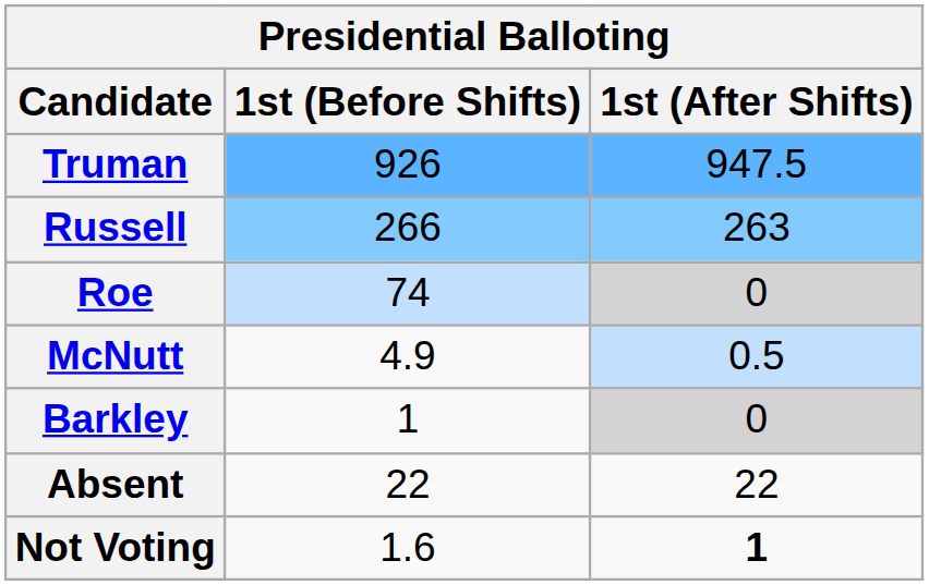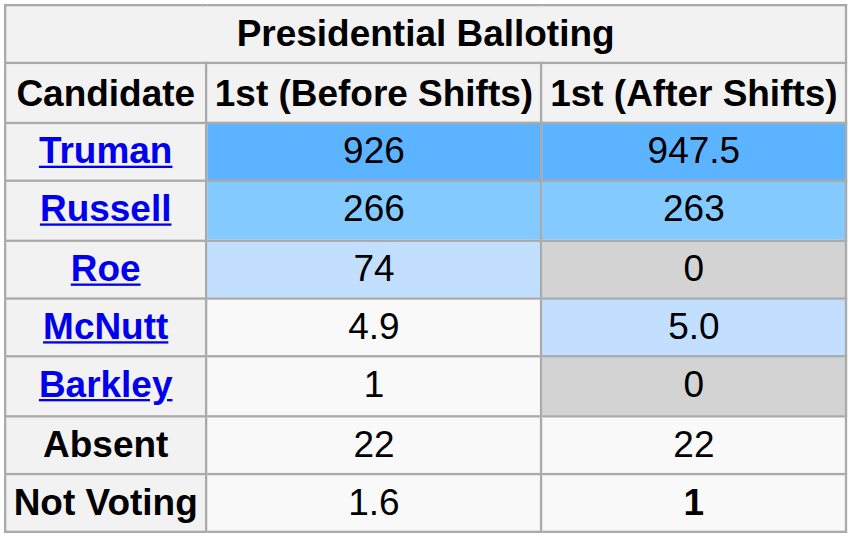McNutt | 1st (After Shifts): 0.5 -> 5.0
